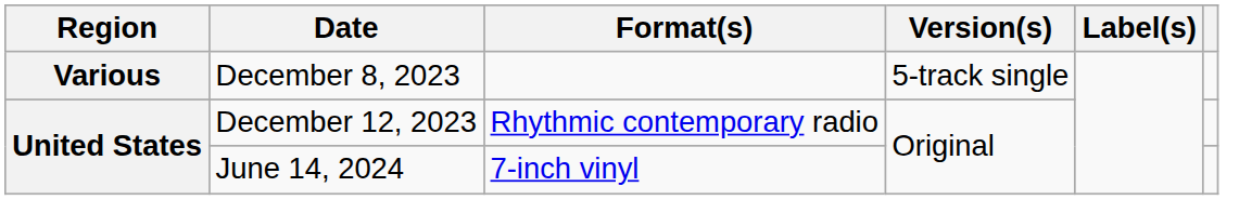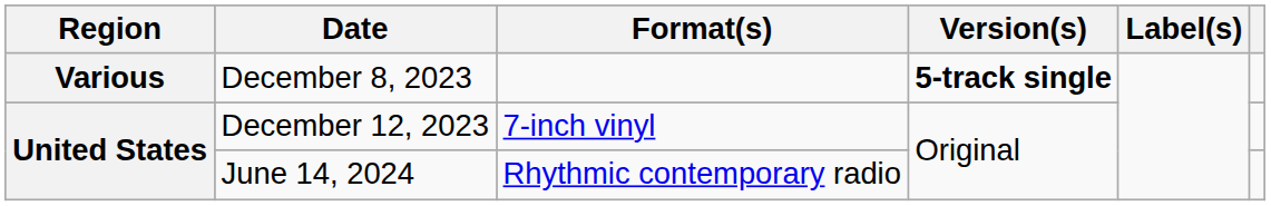December 8, 2023 | Version(s): normal -> bold
December 12, 2023 | Format(s): Rhythmic contemporary radio -> 7-inch vinyl
June 14, 2024 | Format(s): 7-inch vinyl -> Rhythmic contemporary radio
